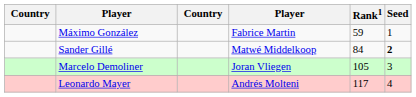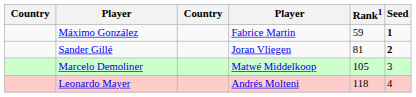Máximo González | Seed: normal -> bold
Sander Gillé | column 4: Matwé Middelkoop -> Joran Vliegen
Sander Gillé | Rank1: 84 -> 81
Marcelo Demoliner | column 4: Joran Vliegen -> Matwé Middelkoop
Leonardo Mayer | Rank1: 117 -> 118
